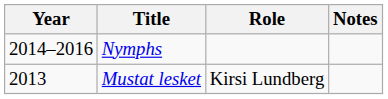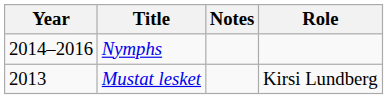columns swapped: Role <-> Notes
